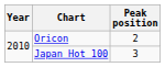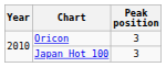Oricon | Peak position: 2 -> 3
